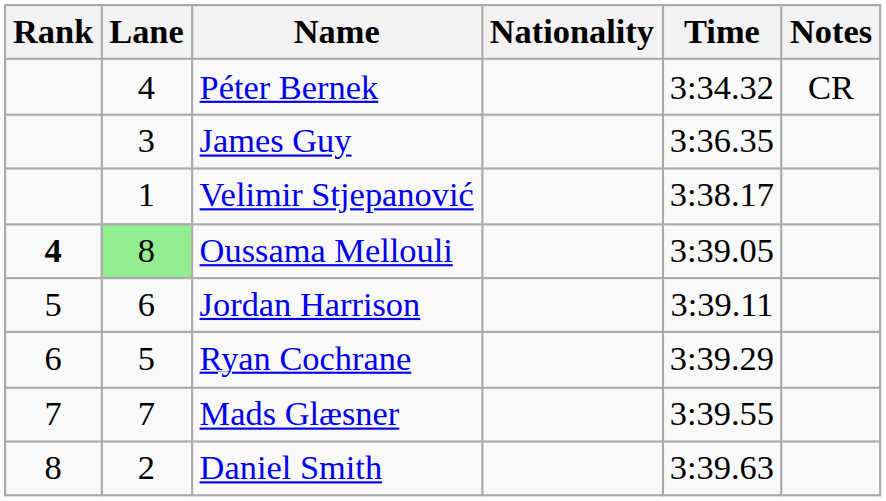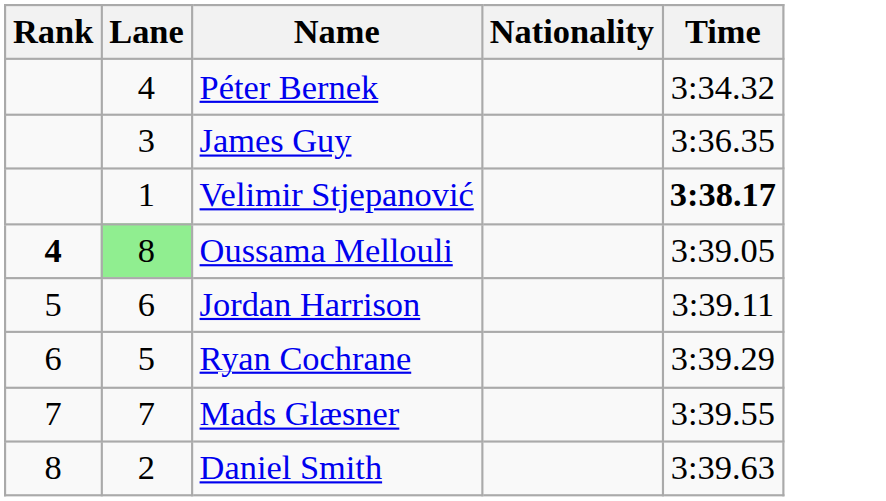- column: Notes | CR
Velimir Stjepanović | Time: normal -> bold
